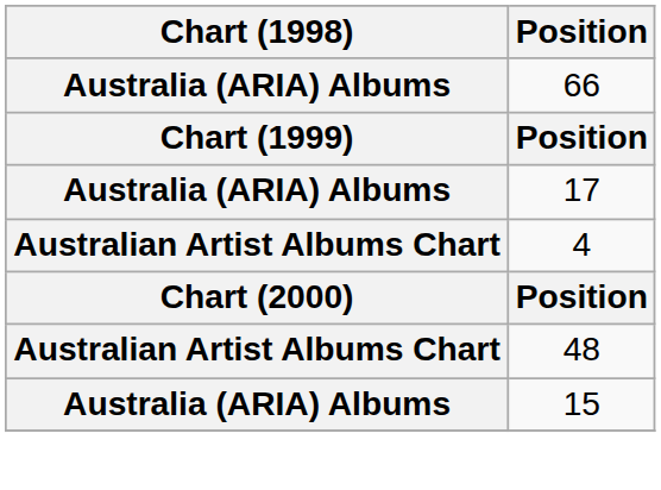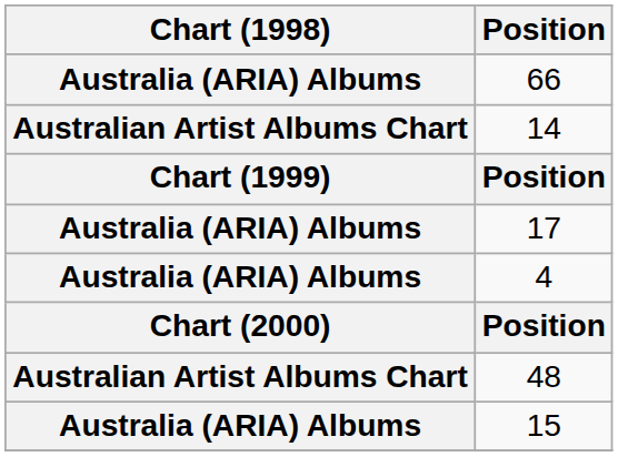+ row: Australian Artist Albums Chart | 14
4 | Chart (1998): Australian Artist Albums Chart -> Australia (ARIA) Albums
